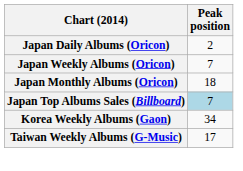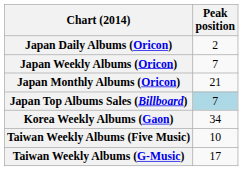Japan Monthly Albums (Oricon) | Peak position: 18 -> 21
+ row: Taiwan Weekly Albums (Five Music) | 10
